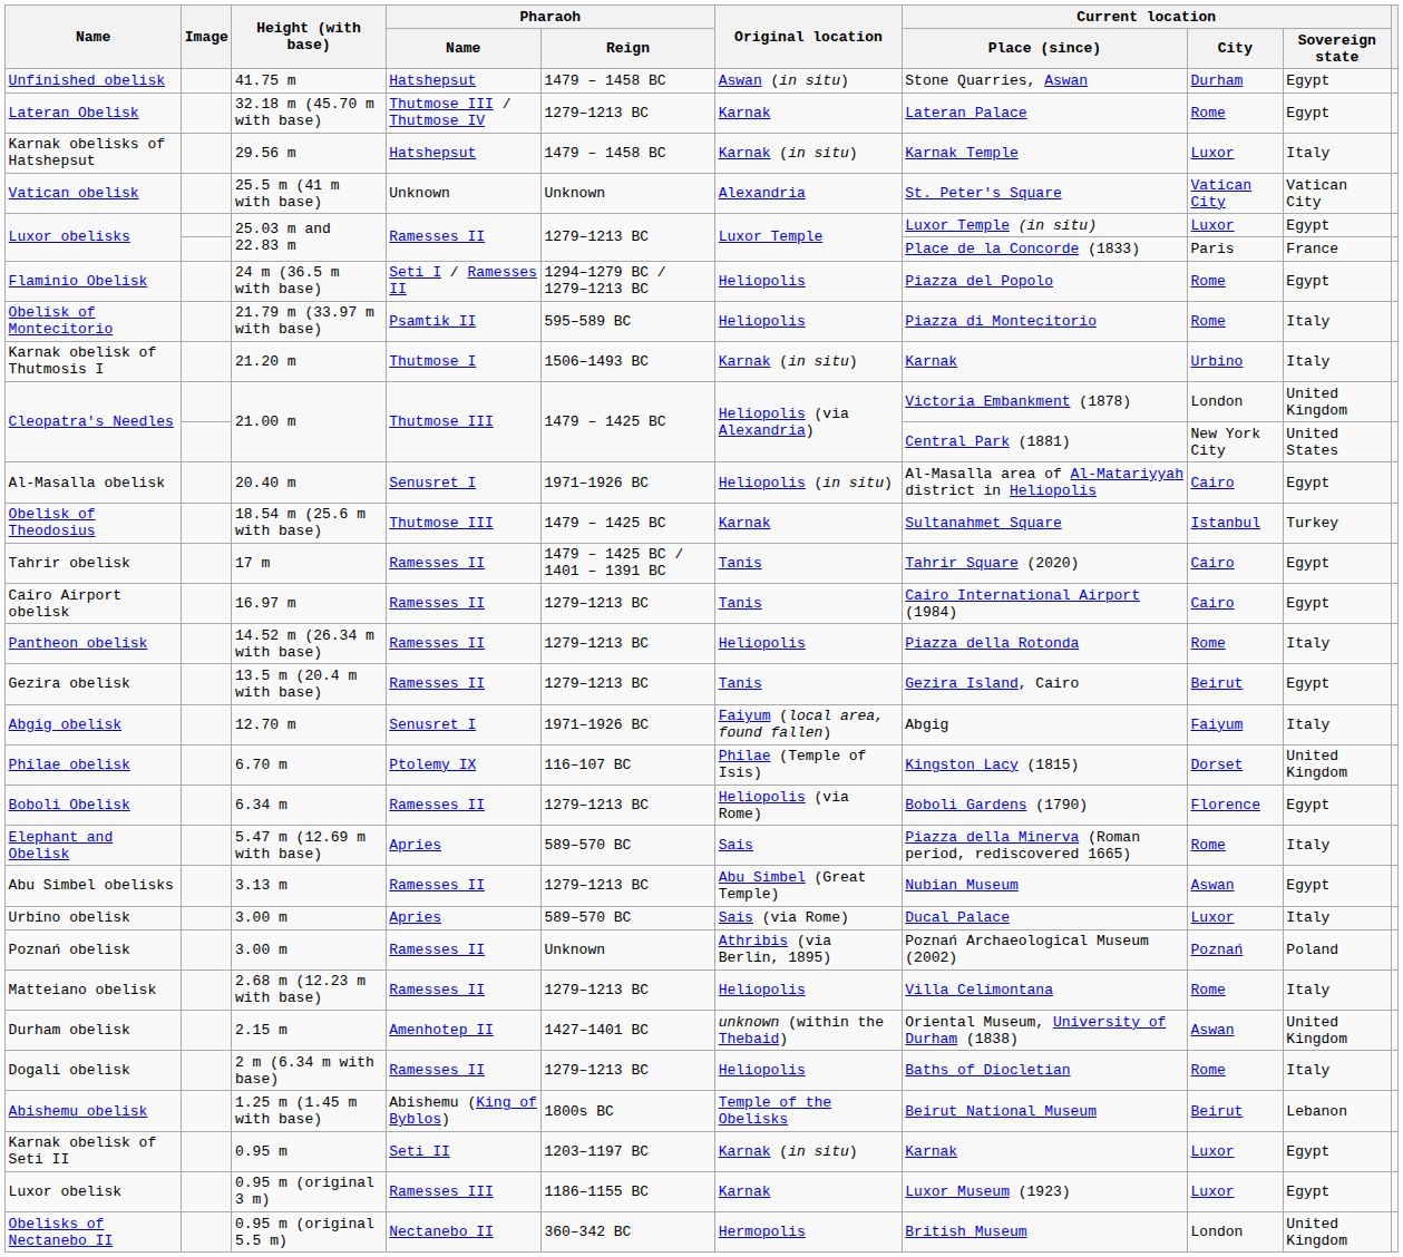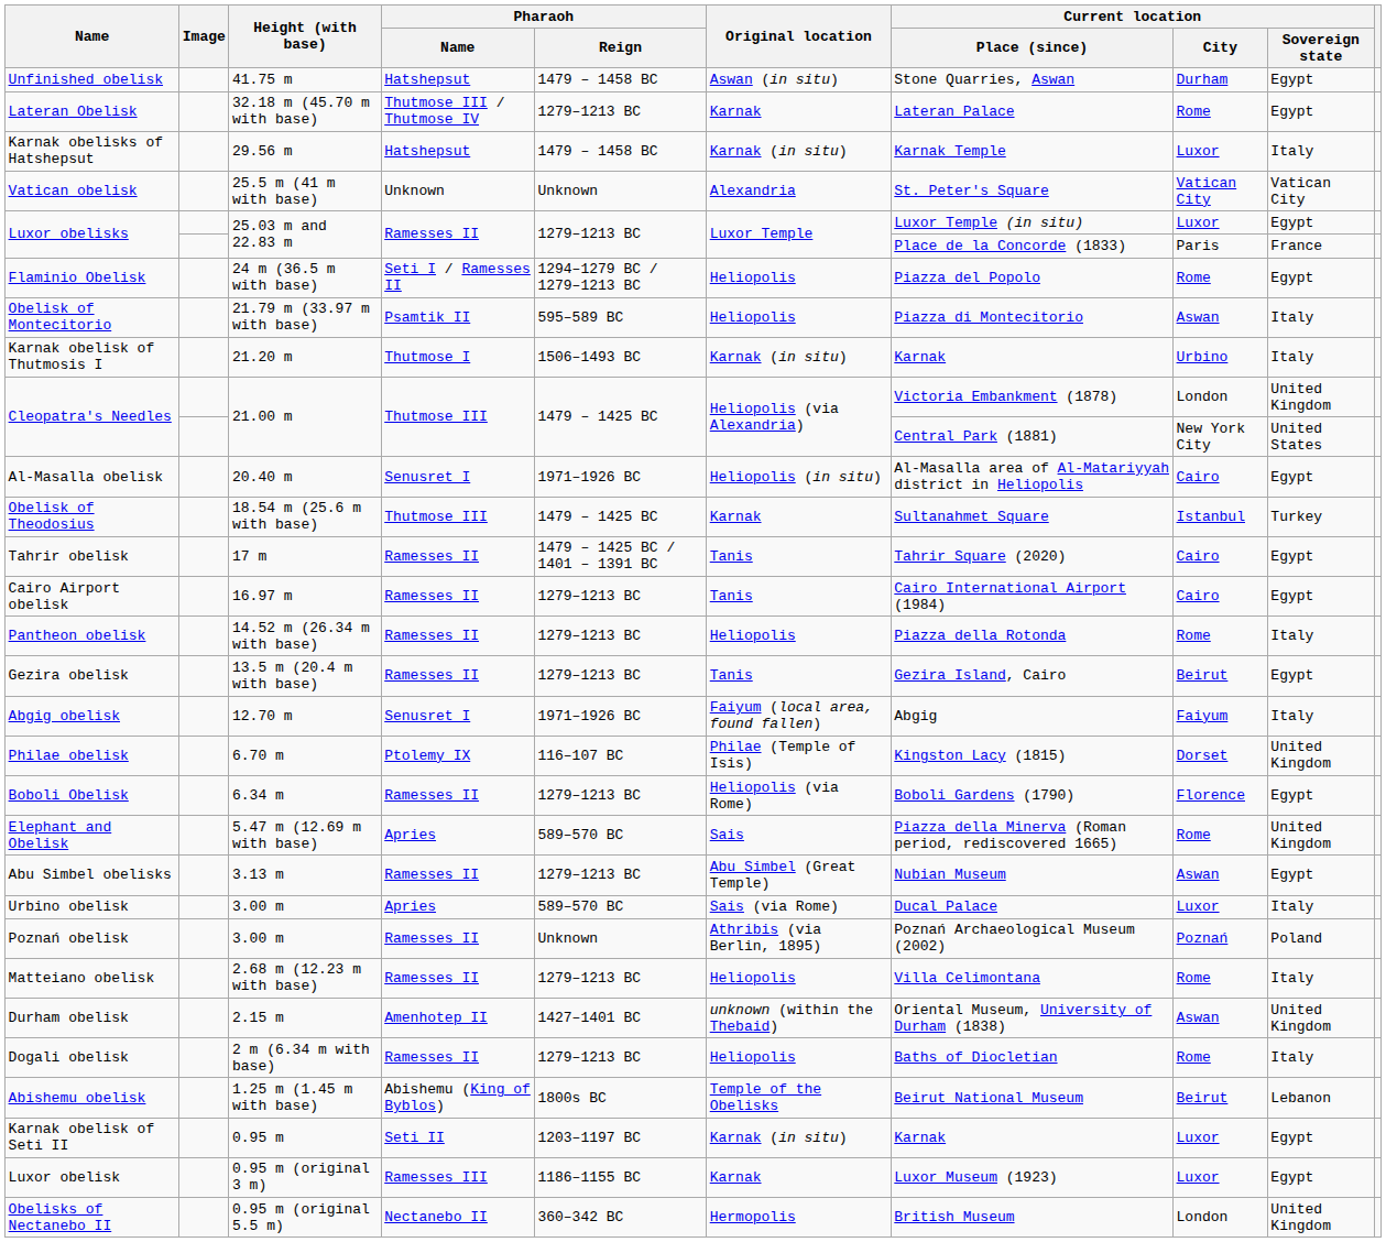Obelisk of Montecitorio | Current location / City: Rome -> Aswan
Elephant and Obelisk | Current location / Sovereign state: Italy -> United Kingdom
